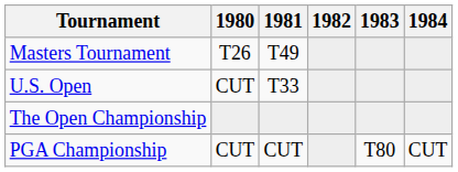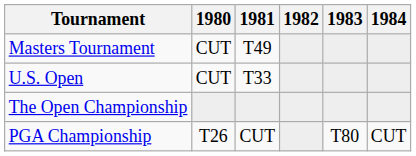Masters Tournament | 1980: T26 -> CUT
PGA Championship | 1980: CUT -> T26
